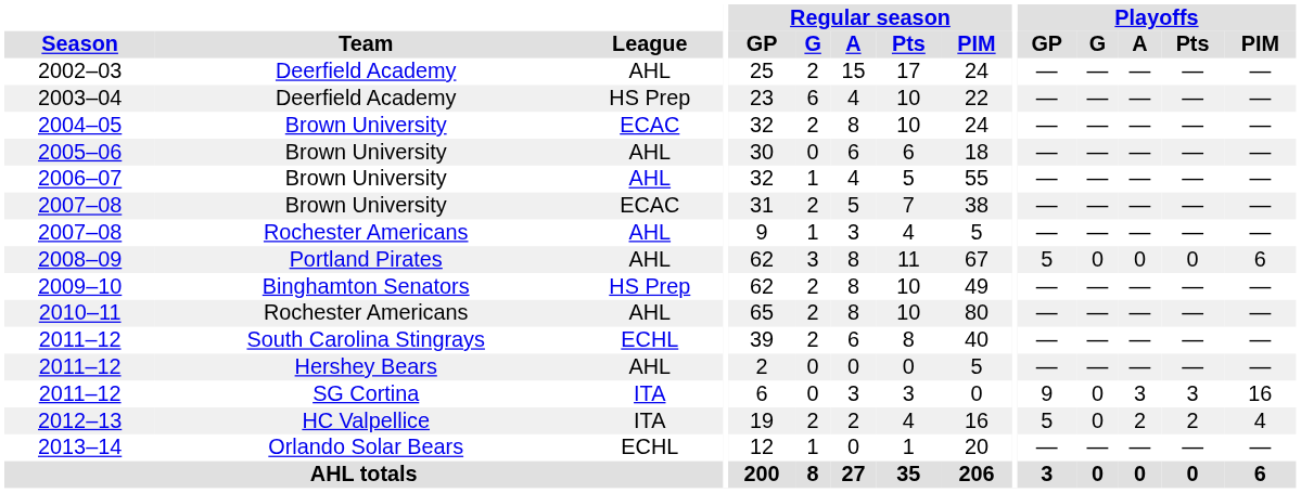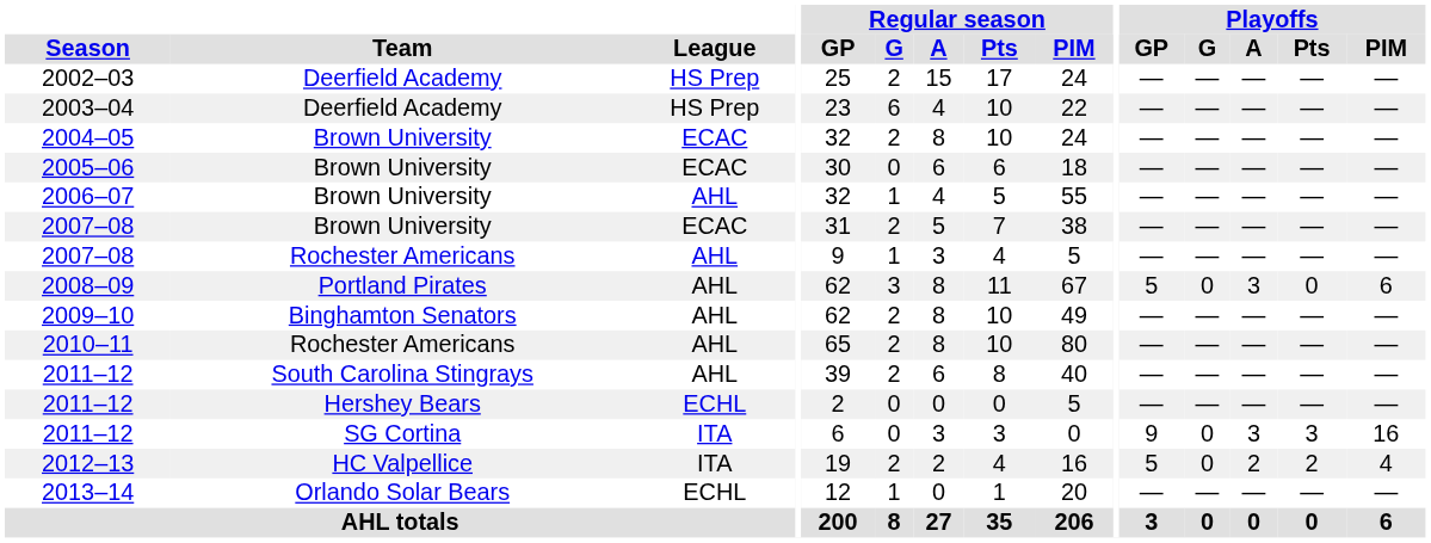2002–03 | League: AHL -> HS Prep
2005–06 | League: AHL -> ECAC
2008–09 | Playoffs / A: 0 -> 3
2009–10 | League: HS Prep -> AHL
2011–12 / South Carolina Stingrays | League: ECHL -> AHL
2011–12 / Hershey Bears | League: AHL -> ECHL
